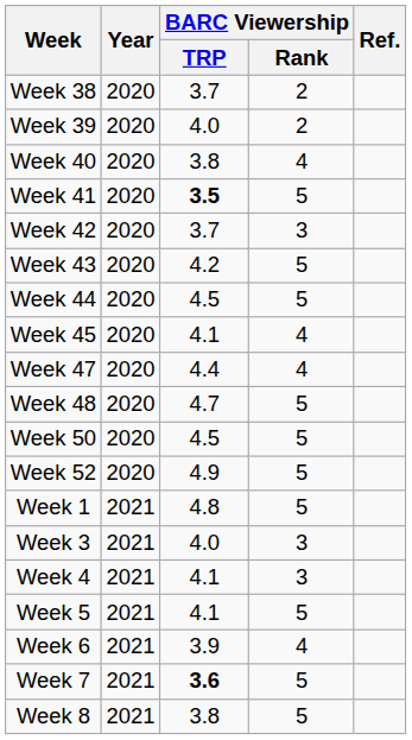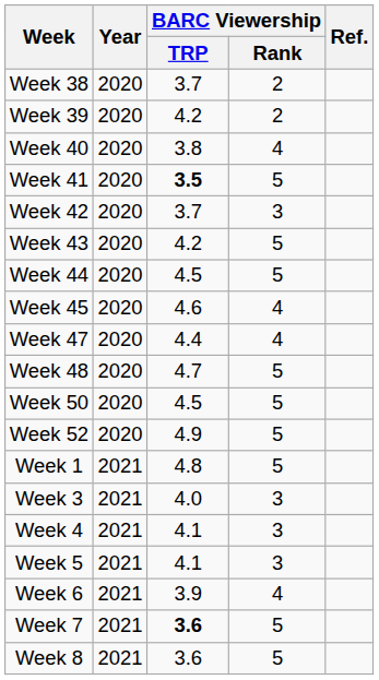Week 39 | BARC Viewership / TRP: 4.0 -> 4.2
Week 45 | BARC Viewership / TRP: 4.1 -> 4.6
Week 5 | BARC Viewership / Rank: 5 -> 3
Week 8 | BARC Viewership / TRP: 3.8 -> 3.6
